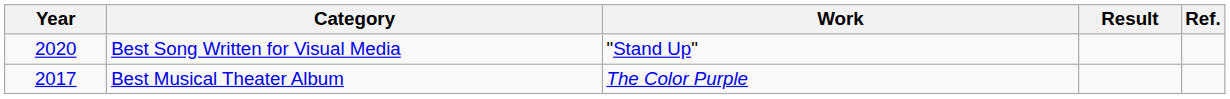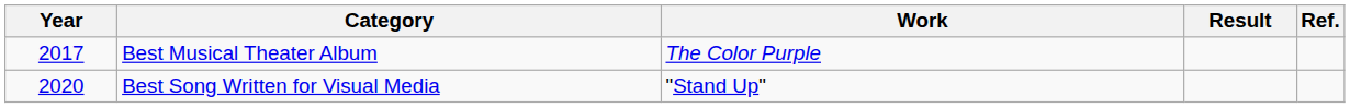rows swapped: Best Musical Theater Album <-> Best Song Written for Visual Media
